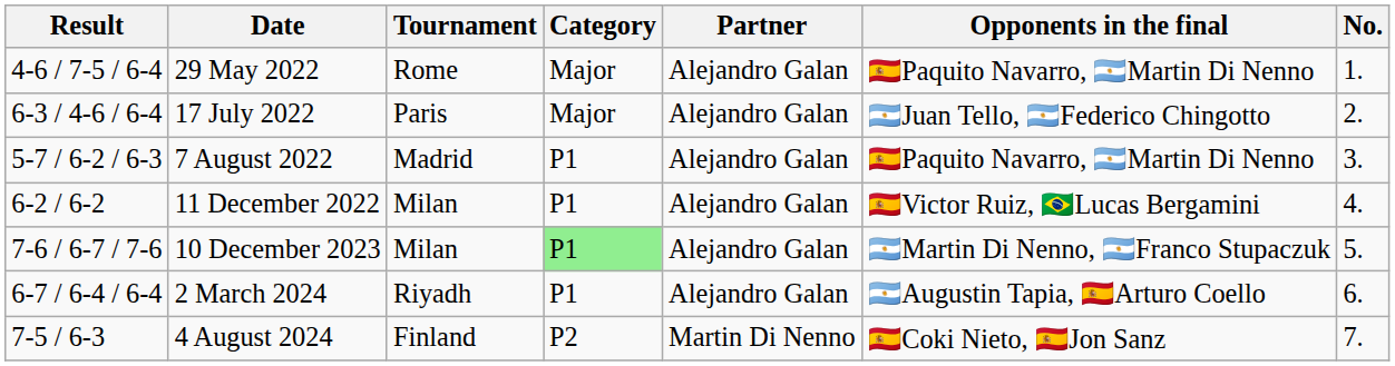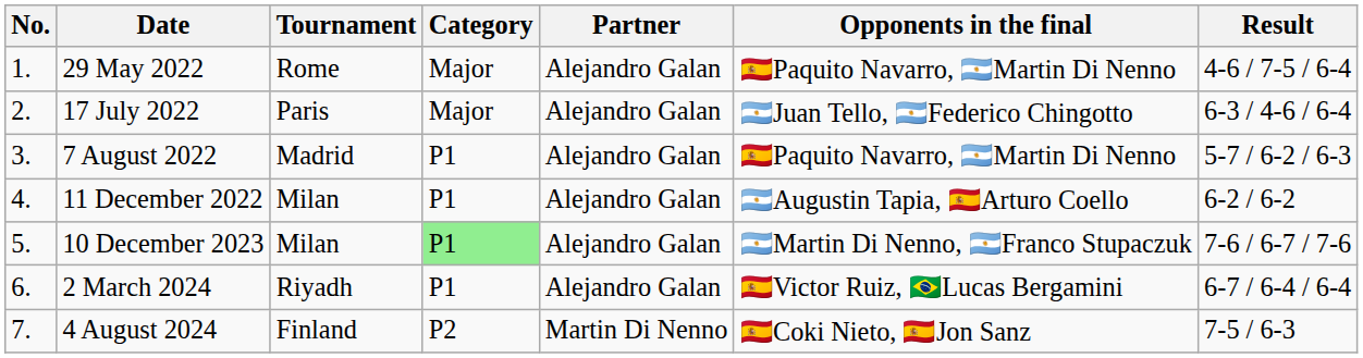columns swapped: No. <-> Result
11 December 2022 | Opponents in the final: 🇪🇸Victor Ruiz, 🇧🇷Lucas Bergamini -> 🇦🇷Augustin Tapia, 🇪🇸Arturo Coello
2 March 2024 | Opponents in the final: 🇦🇷Augustin Tapia, 🇪🇸Arturo Coello -> 🇪🇸Victor Ruiz, 🇧🇷Lucas Bergamini
